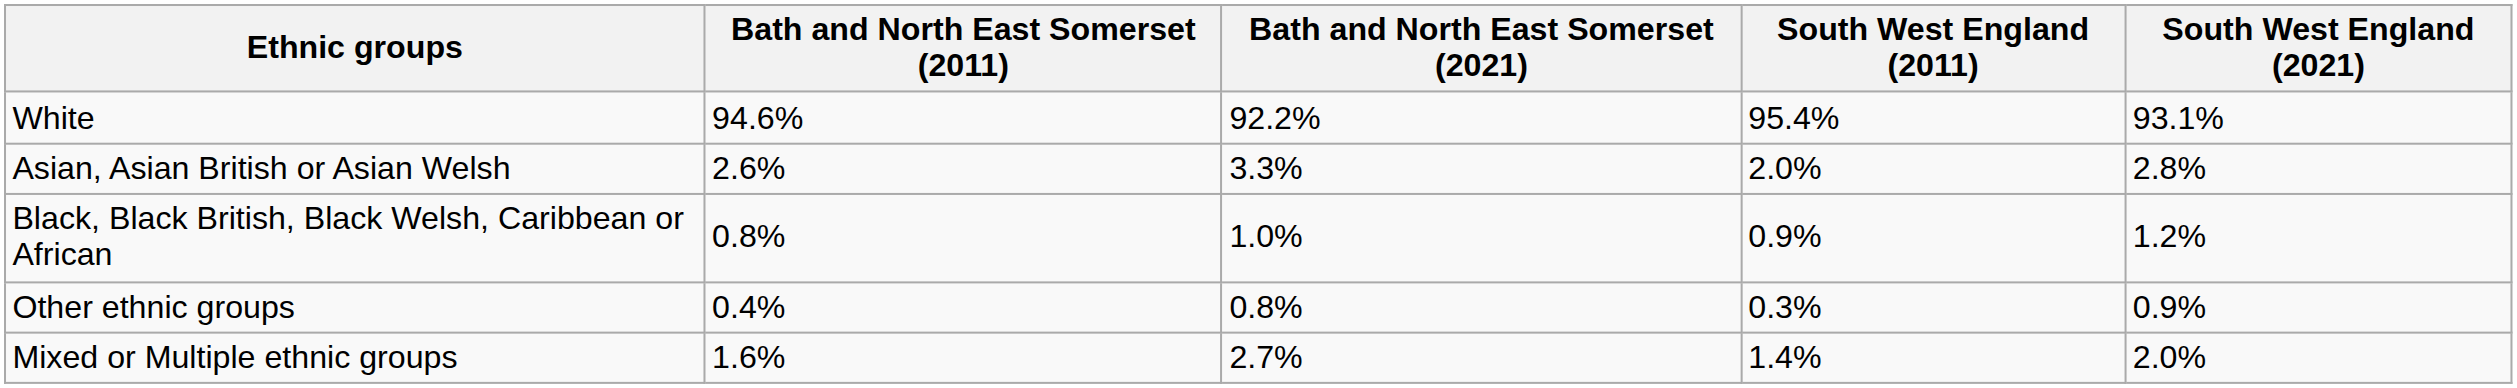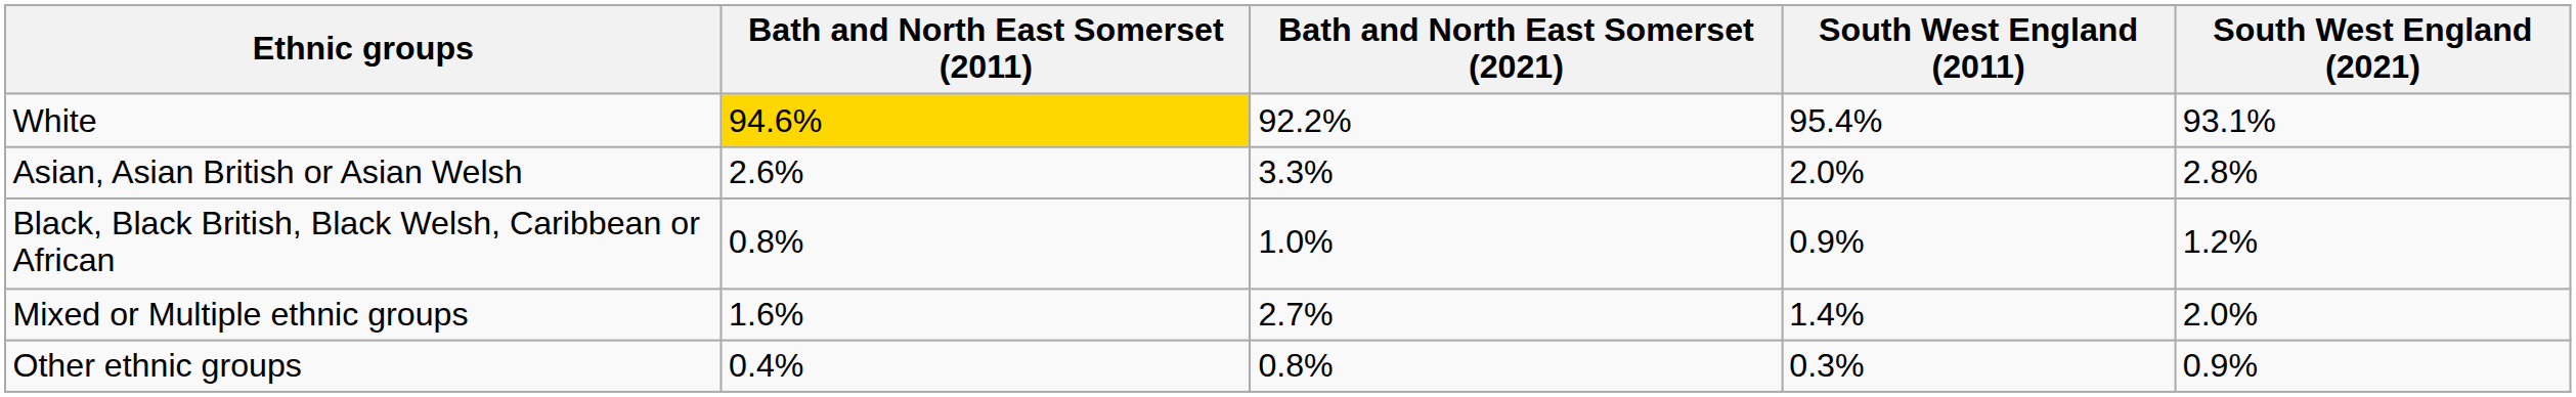White | Bath and North East Somerset (2011): no background -> gold background
rows swapped: Mixed or Multiple ethnic groups <-> Other ethnic groups
